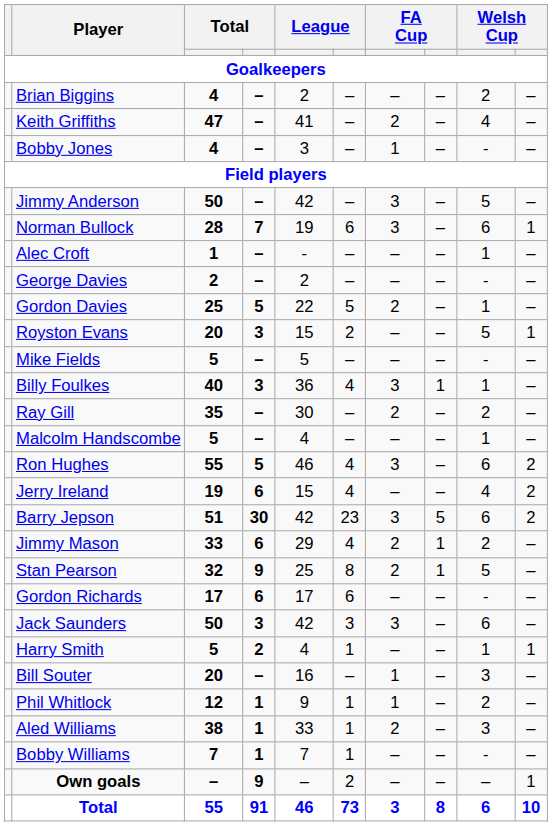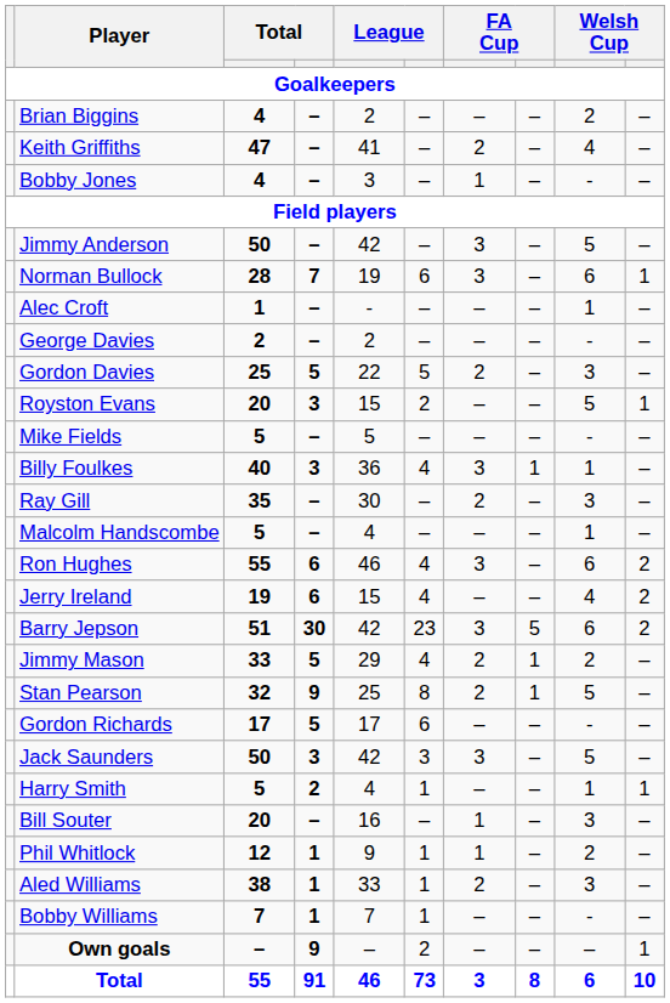Gordon Davies | column 9: 1 -> 3
Ray Gill | column 9: 2 -> 3
Ron Hughes | column 4: 5 -> 6
Jimmy Mason | column 4: 6 -> 5
Gordon Richards | column 4: 6 -> 5
Jack Saunders | column 9: 6 -> 5
